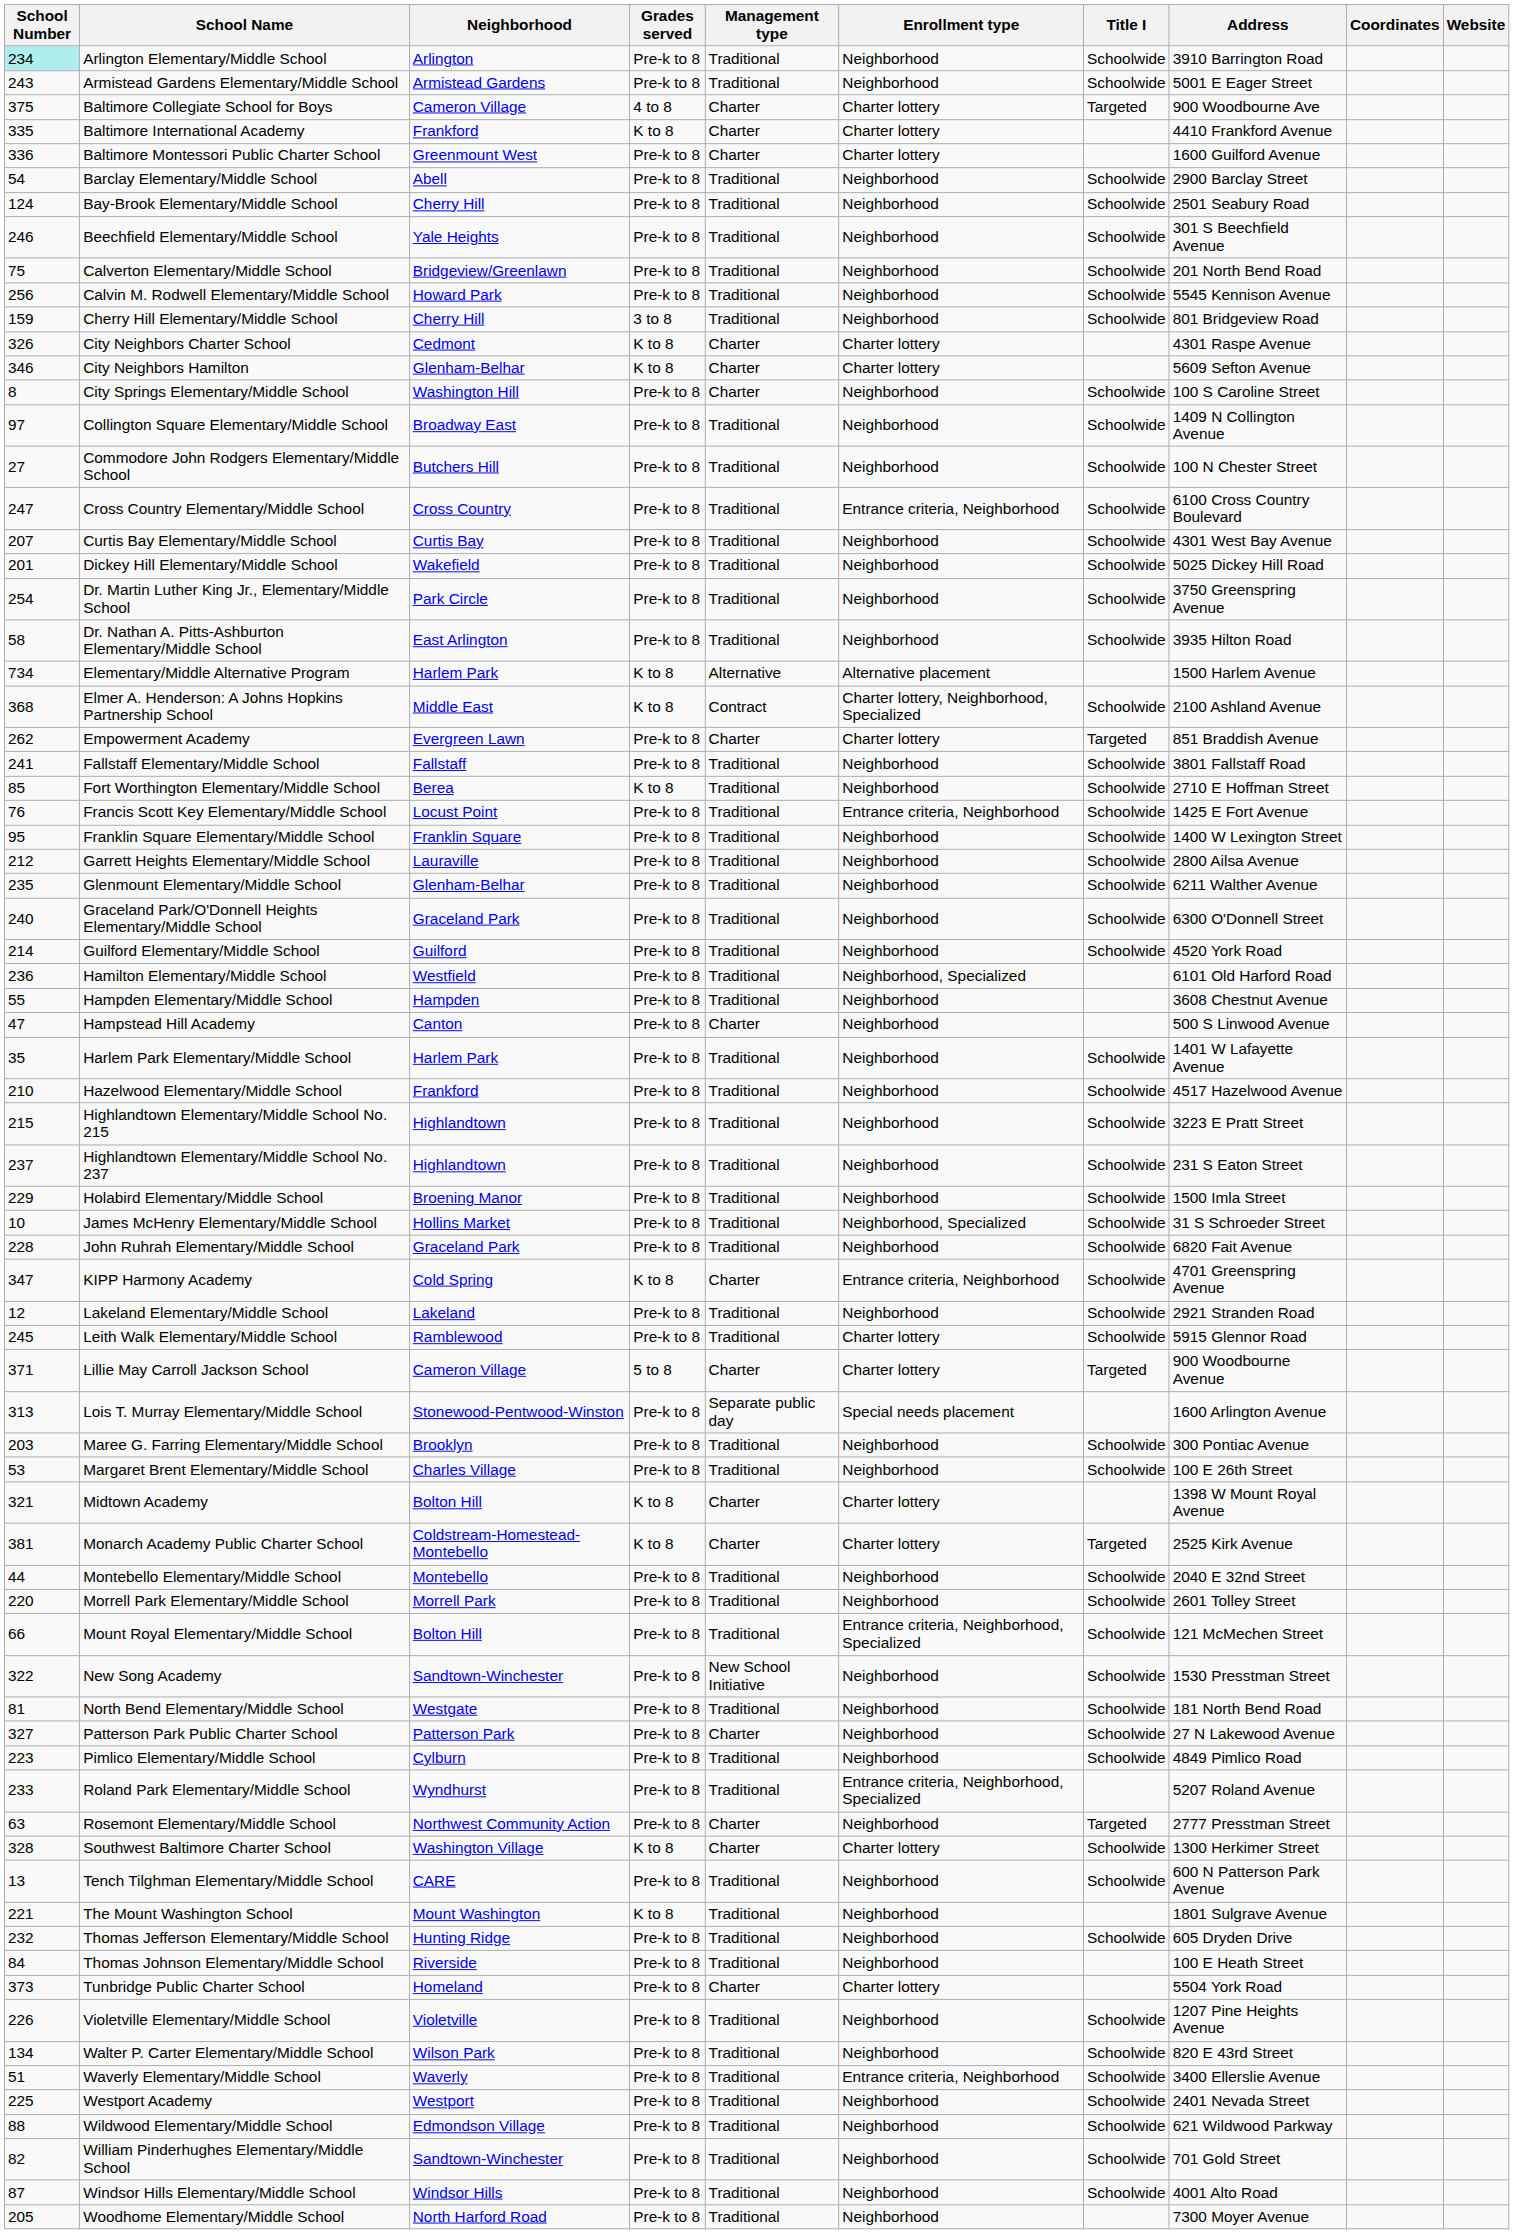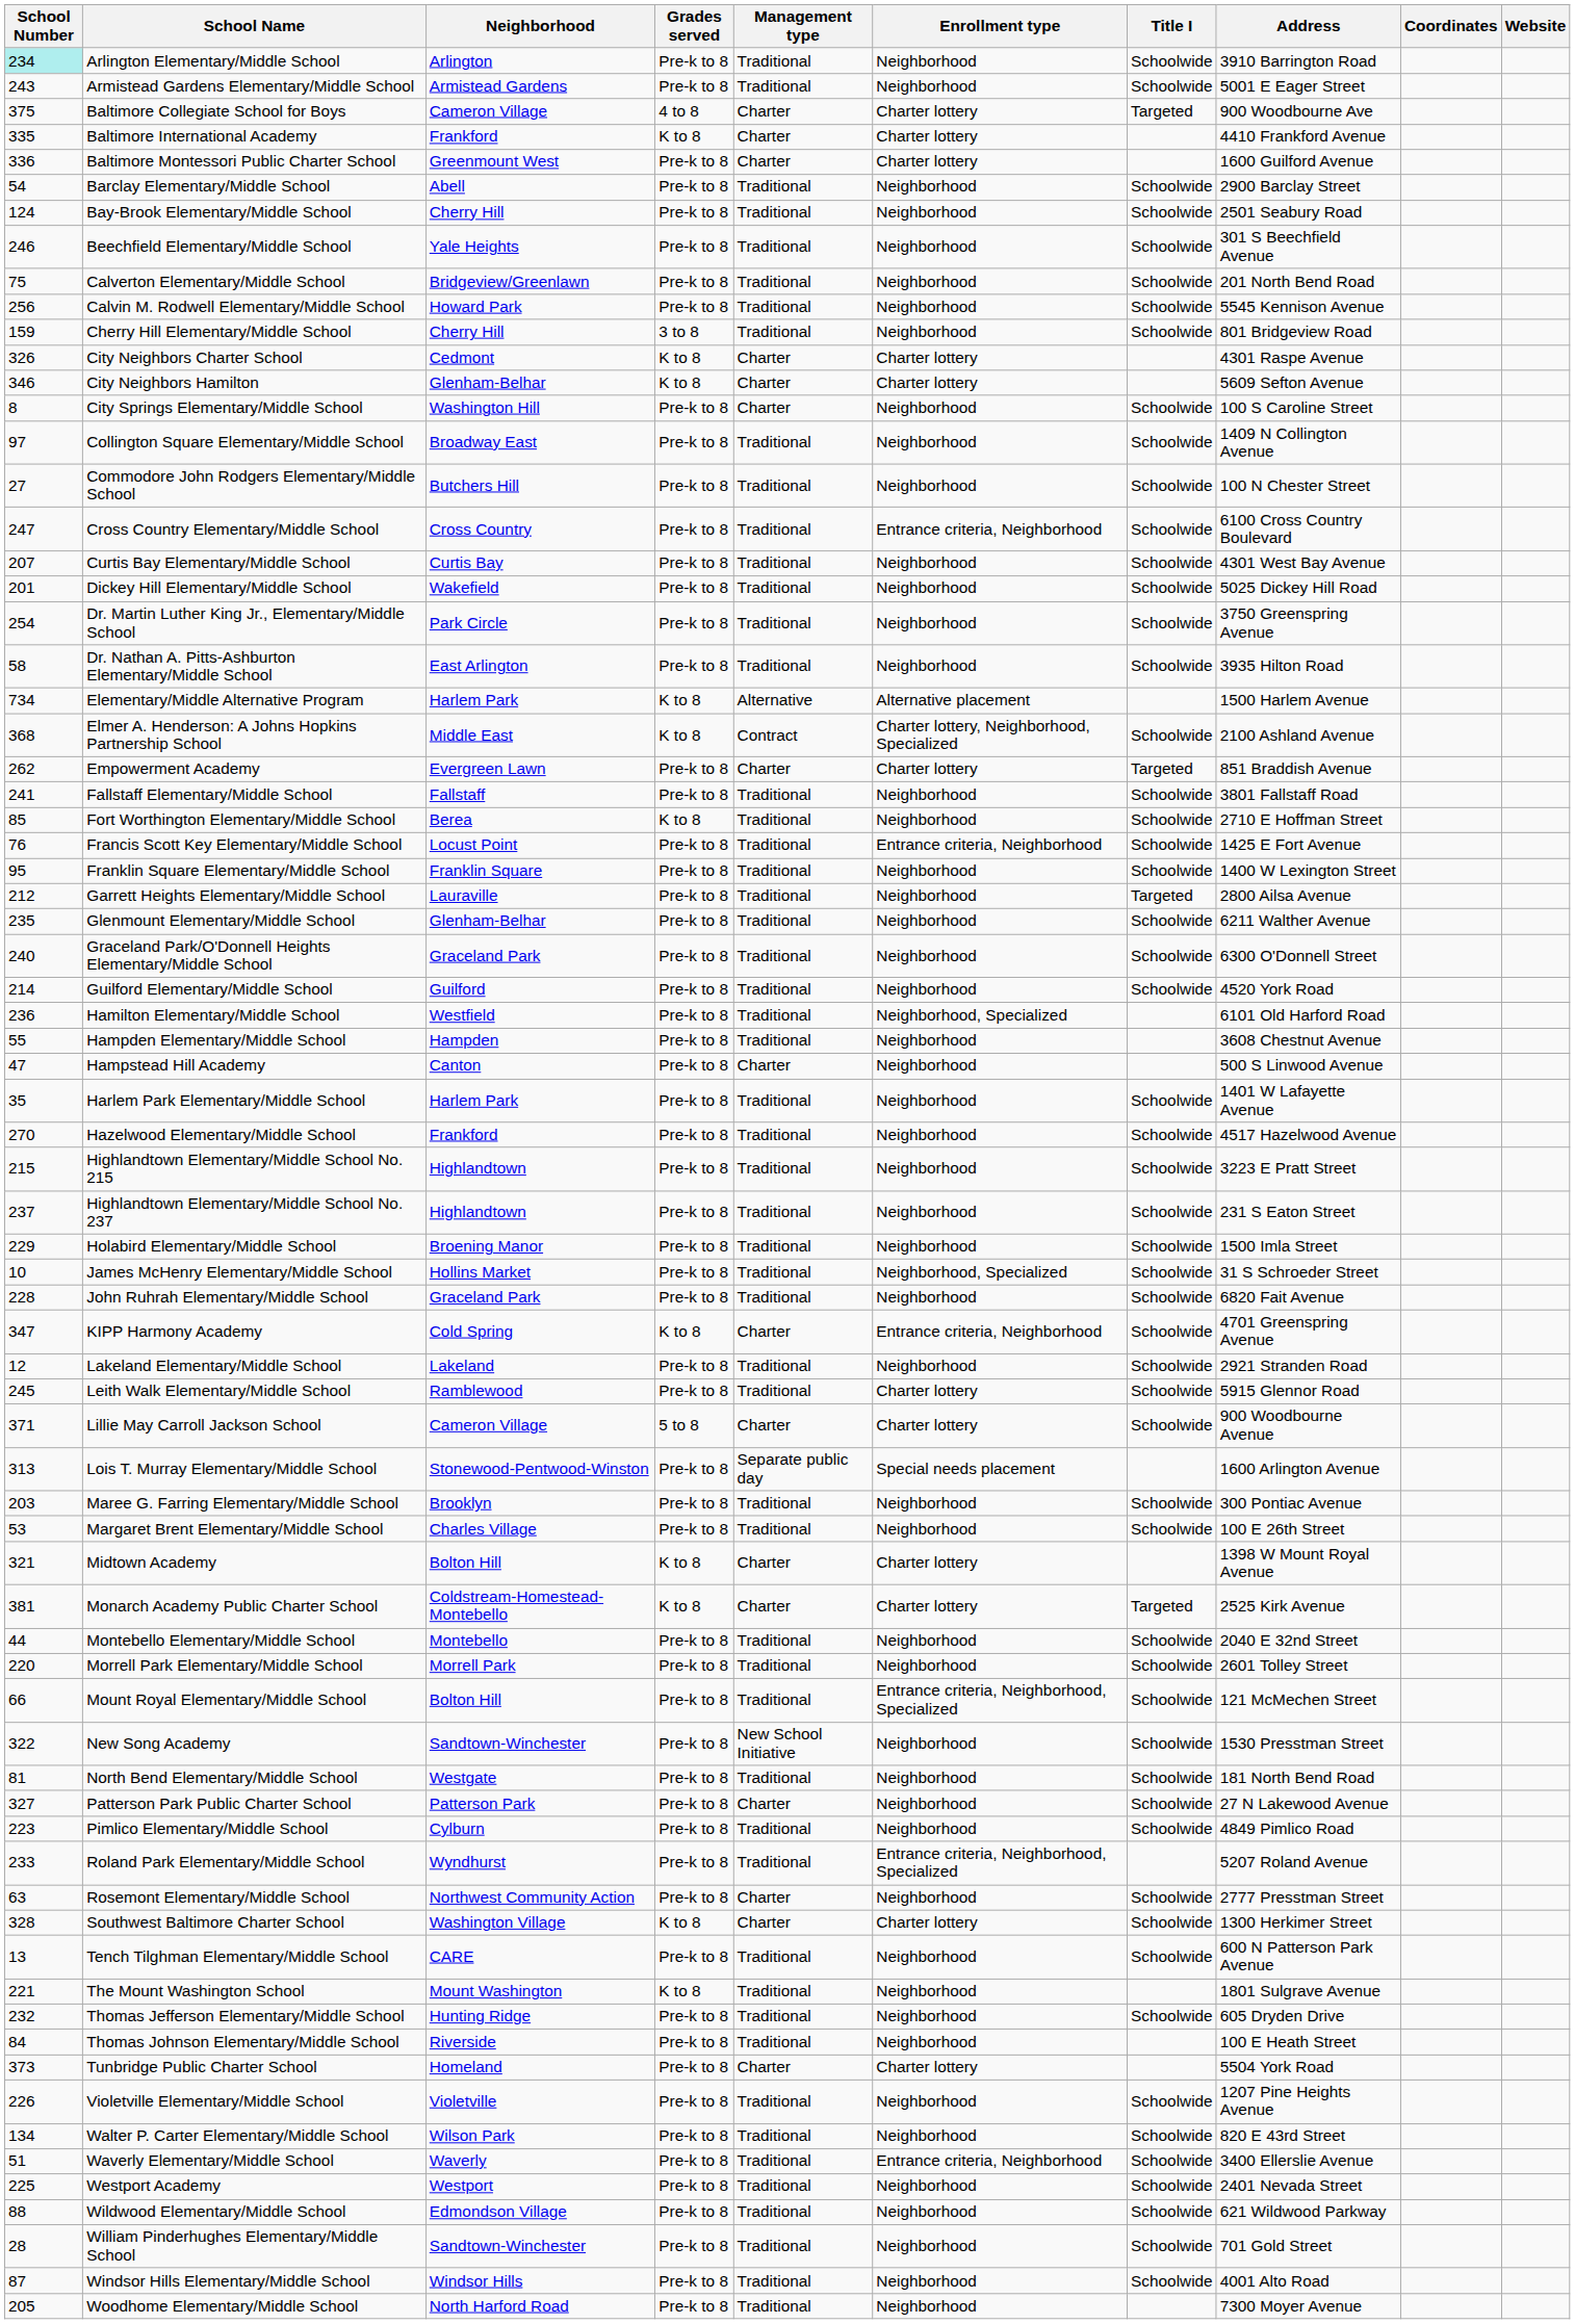Garrett Heights Elementary/Middle School | Title I: Schoolwide -> Targeted
Hazelwood Elementary/Middle School | School Number: 210 -> 270
Lillie May Carroll Jackson School | Title I: Targeted -> Schoolwide
Rosemont Elementary/Middle School | Title I: Targeted -> Schoolwide
William Pinderhughes Elementary/Middle School | School Number: 82 -> 28
